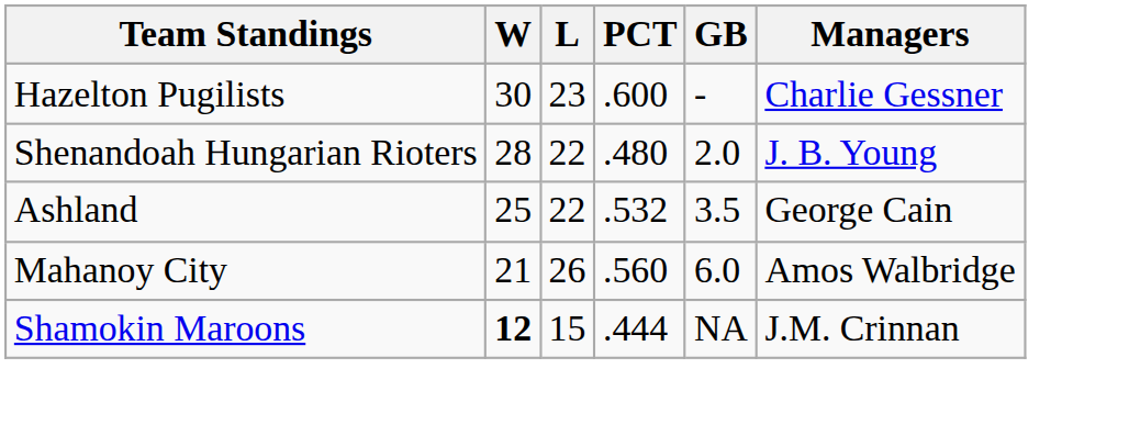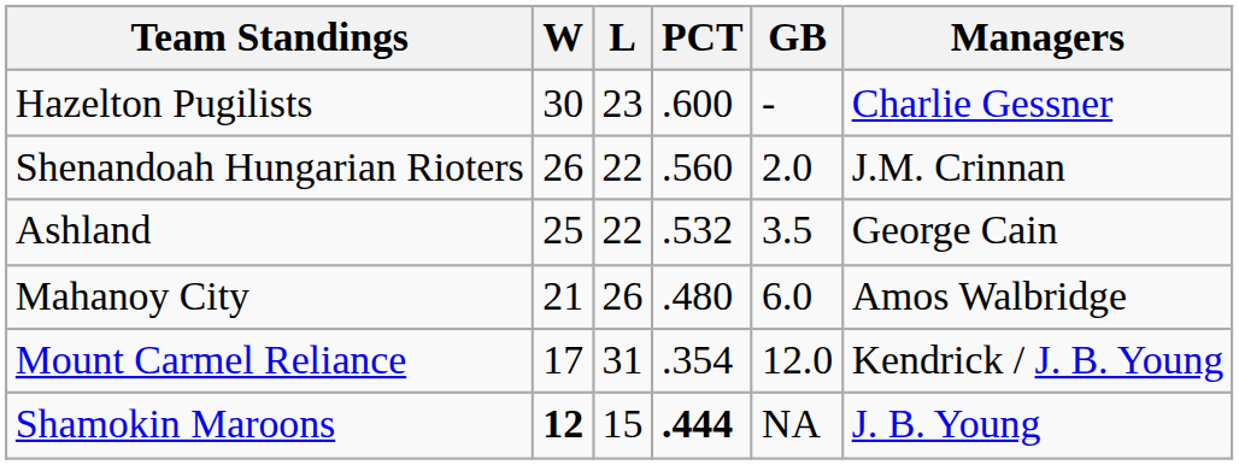Shenandoah Hungarian Rioters | W: 28 -> 26
Shenandoah Hungarian Rioters | PCT: .480 -> .560
Shenandoah Hungarian Rioters | Managers: J. B. Young -> J.M. Crinnan
Mahanoy City | PCT: .560 -> .480
+ row: Mount Carmel Reliance | 17 | 31 | .354 | 12.0 | Kendrick / J. B. Young
Shamokin Maroons | PCT: normal -> bold
Shamokin Maroons | Managers: J.M. Crinnan -> J. B. Young
